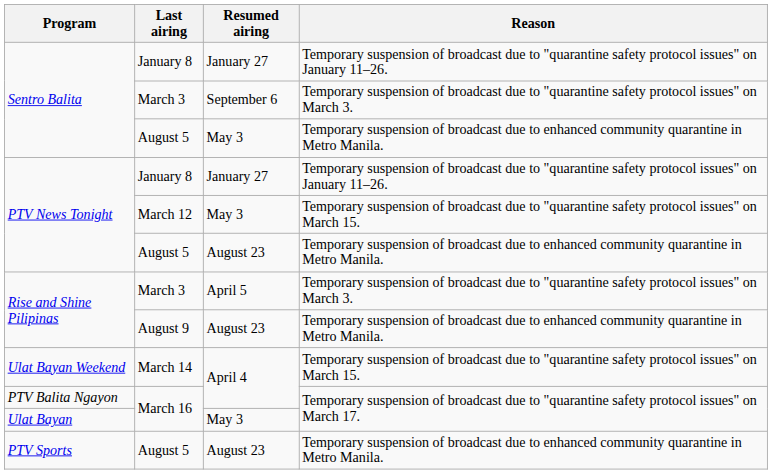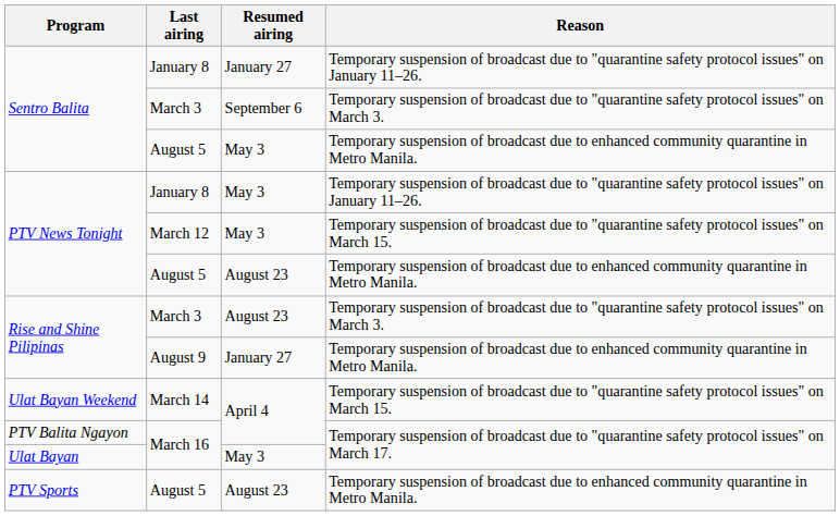PTV News Tonight / January 8 | Resumed airing: January 27 -> May 3
Rise and Shine Pilipinas / March 3 | Resumed airing: April 5 -> August 23
Rise and Shine Pilipinas / August 9 | Resumed airing: August 23 -> January 27
